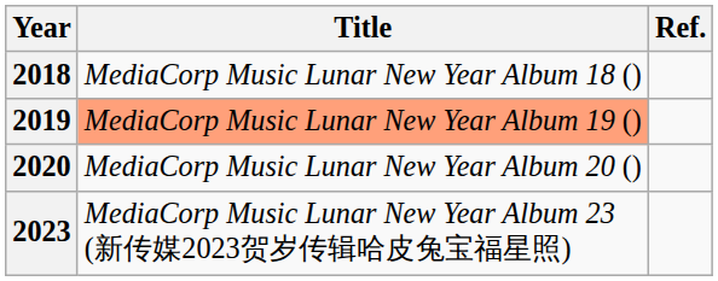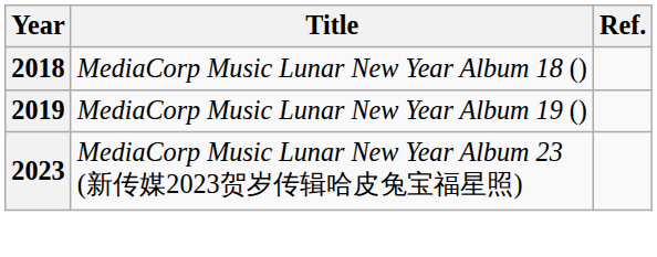2019 | Title: lightsalmon background -> no background
- row: 2020 | MediaCorp Music Lunar New Year Album 20 ()
